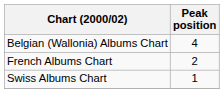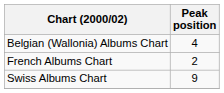Swiss Albums Chart | Peak position: 1 -> 9
